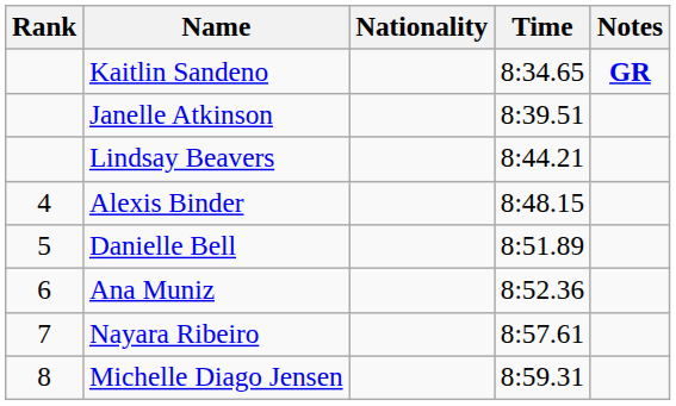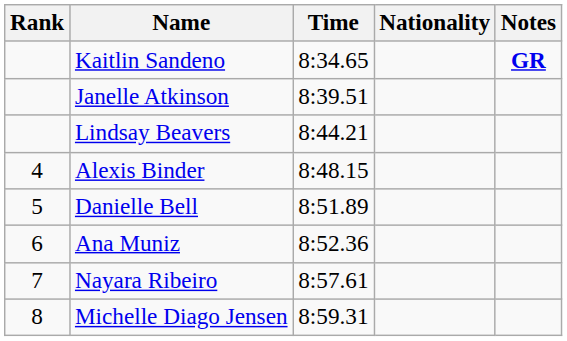columns swapped: Nationality <-> Time
